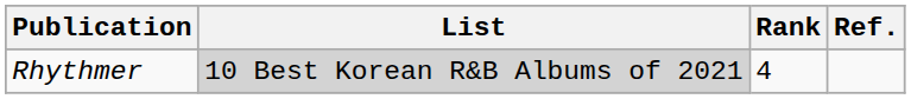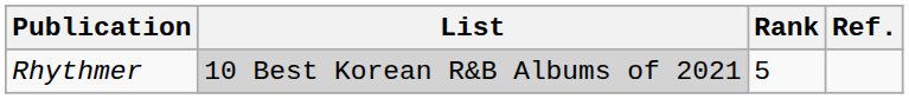Rhythmer | Rank: 4 -> 5
